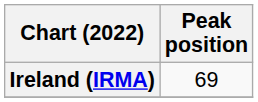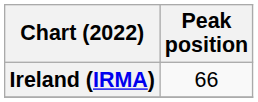Ireland (IRMA) | Peak position: 69 -> 66
